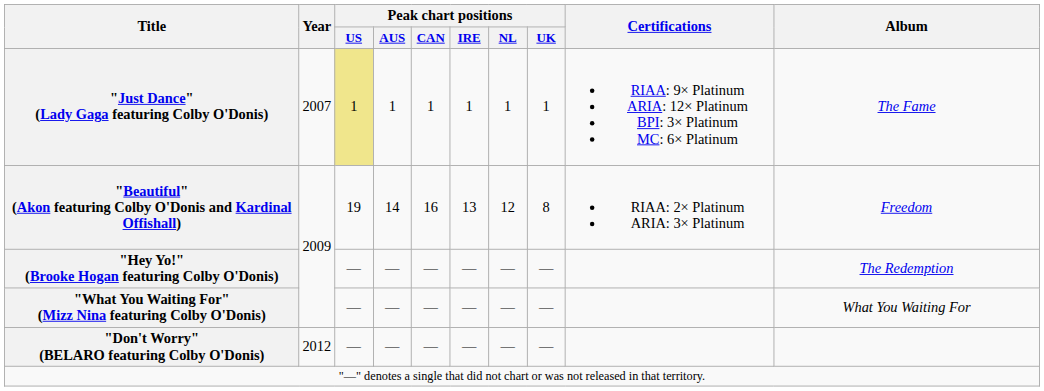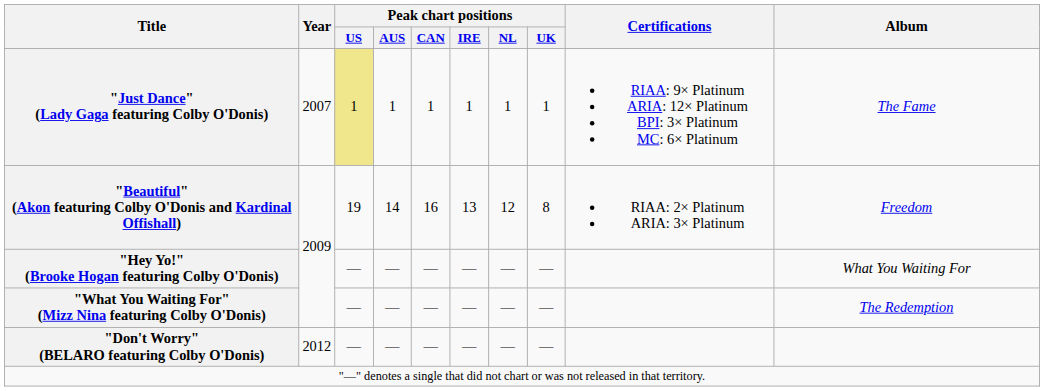"Hey Yo!" (Brooke Hogan featuring Colby O'Donis) | Album: The Redemption -> What You Waiting For
"What You Waiting For" (Mizz Nina featuring Colby O'Donis) | Album: What You Waiting For -> The Redemption
